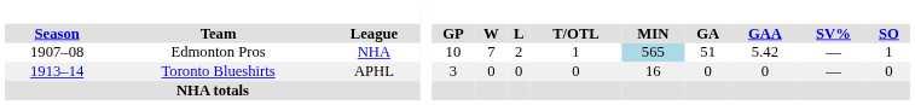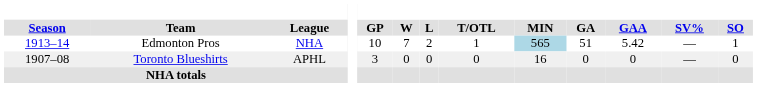Edmonton Pros | Season: 1907–08 -> 1913–14
Toronto Blueshirts | Season: 1913–14 -> 1907–08
